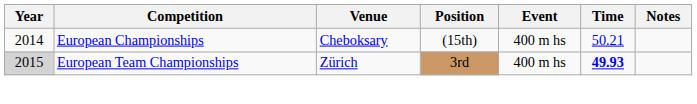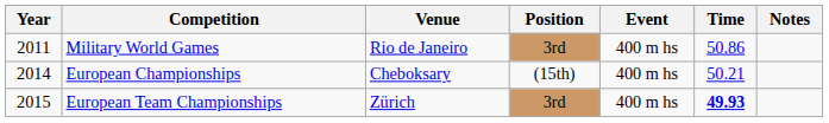+ row: 2011 | Military World Games | Rio de Janeiro | 3rd | 400 m hs | 50.86
European Team Championships | Year: lightgrey background -> no background
